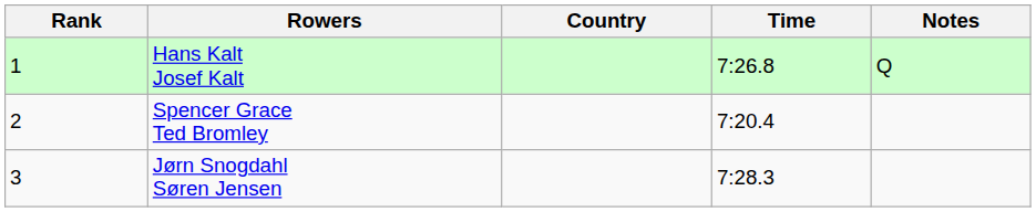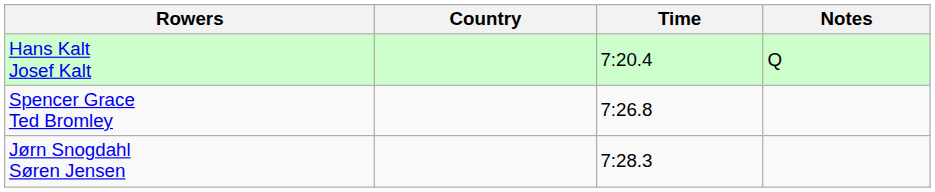- column: Rank | 1 | 2 | 3
Hans Kalt Josef Kalt | Time: 7:26.8 -> 7:20.4
Spencer Grace Ted Bromley | Time: 7:20.4 -> 7:26.8
